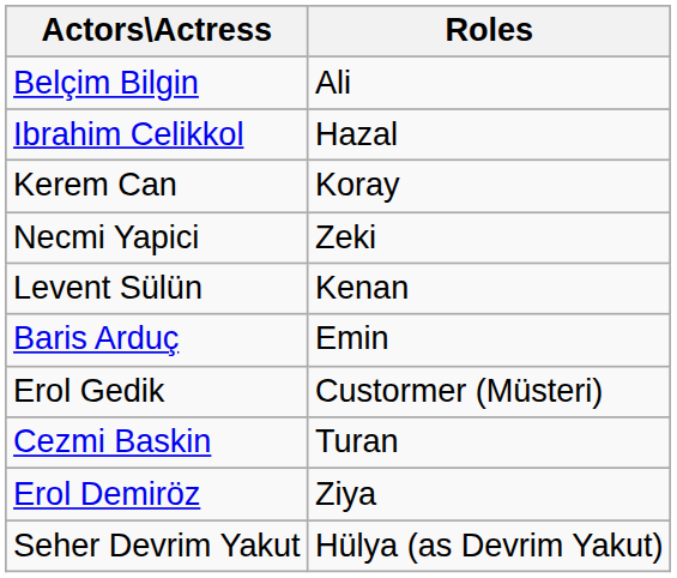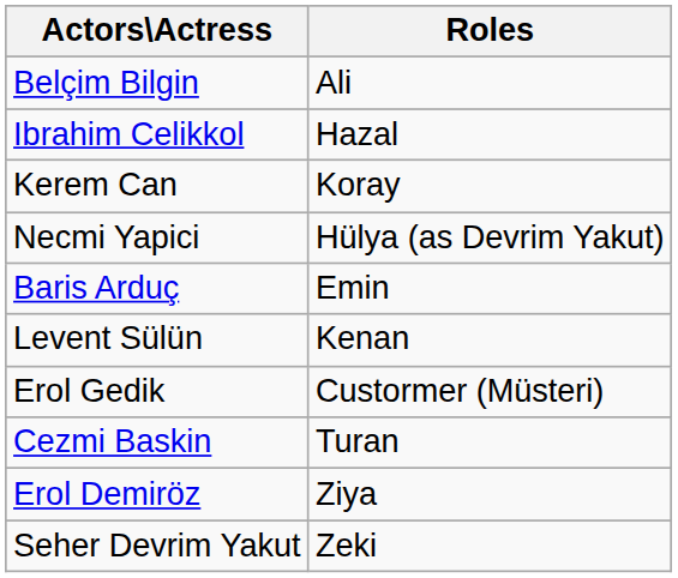Necmi Yapici | Roles: Zeki -> Hülya (as Devrim Yakut)
rows swapped: Levent Sülün <-> Baris Arduç
Seher Devrim Yakut | Roles: Hülya (as Devrim Yakut) -> Zeki
